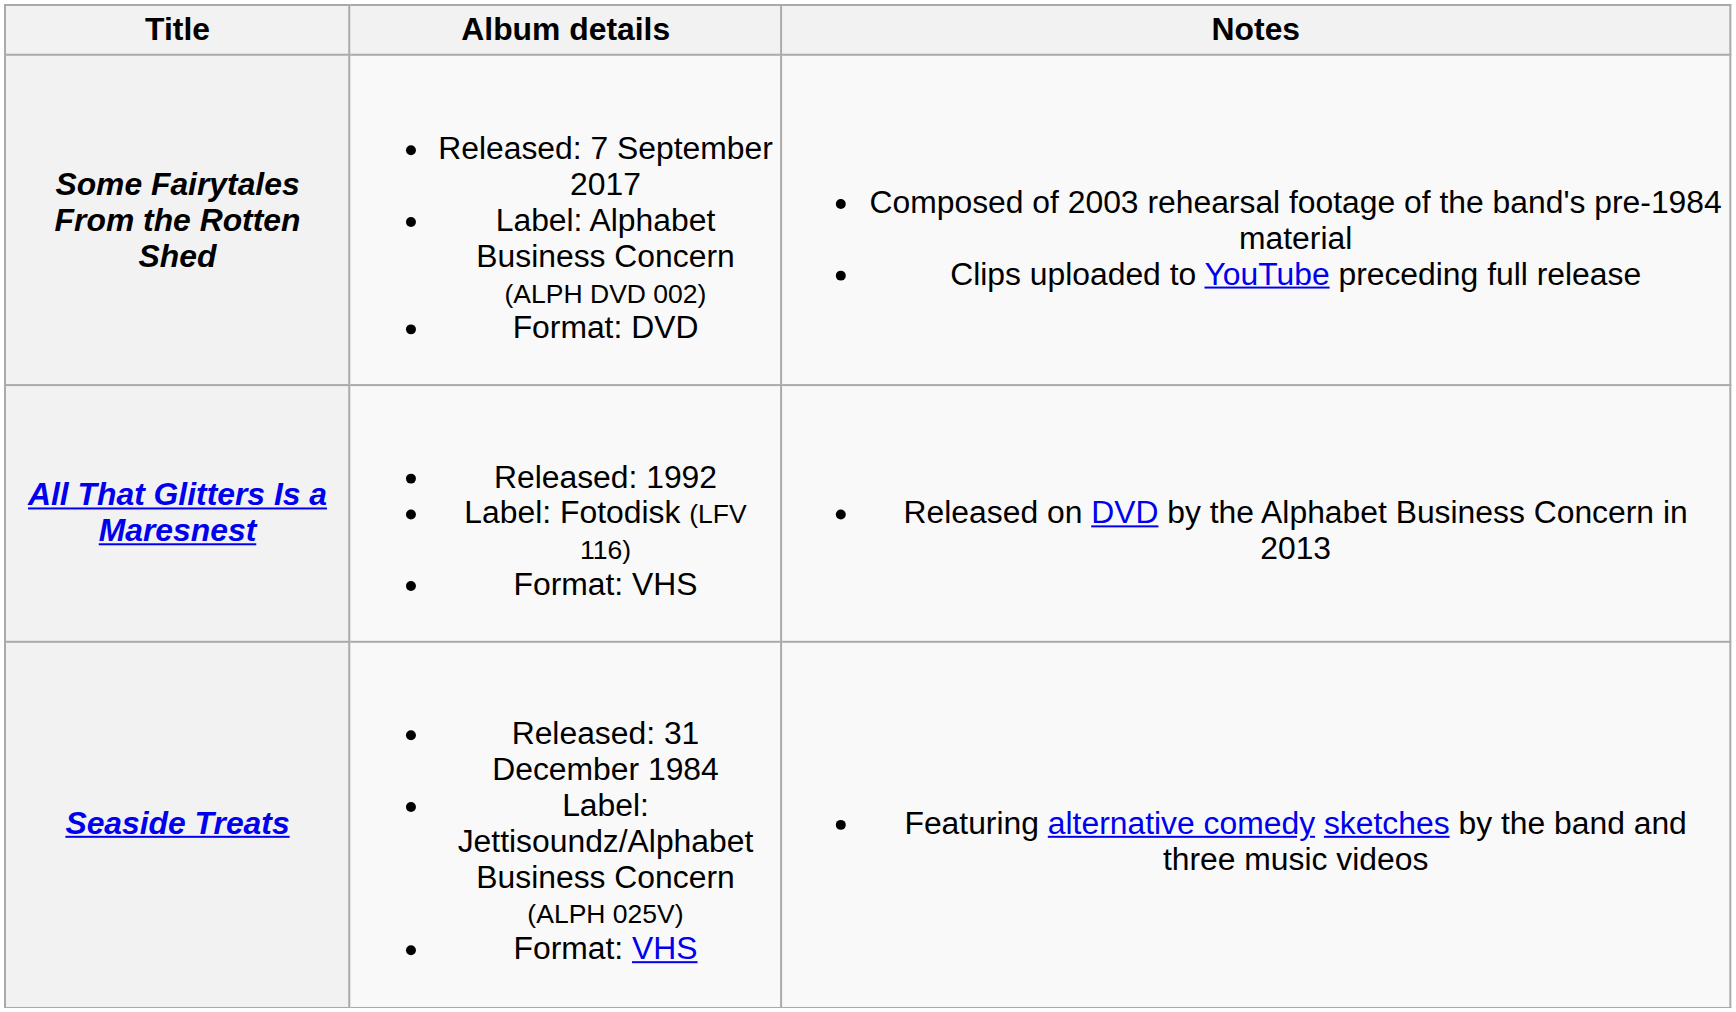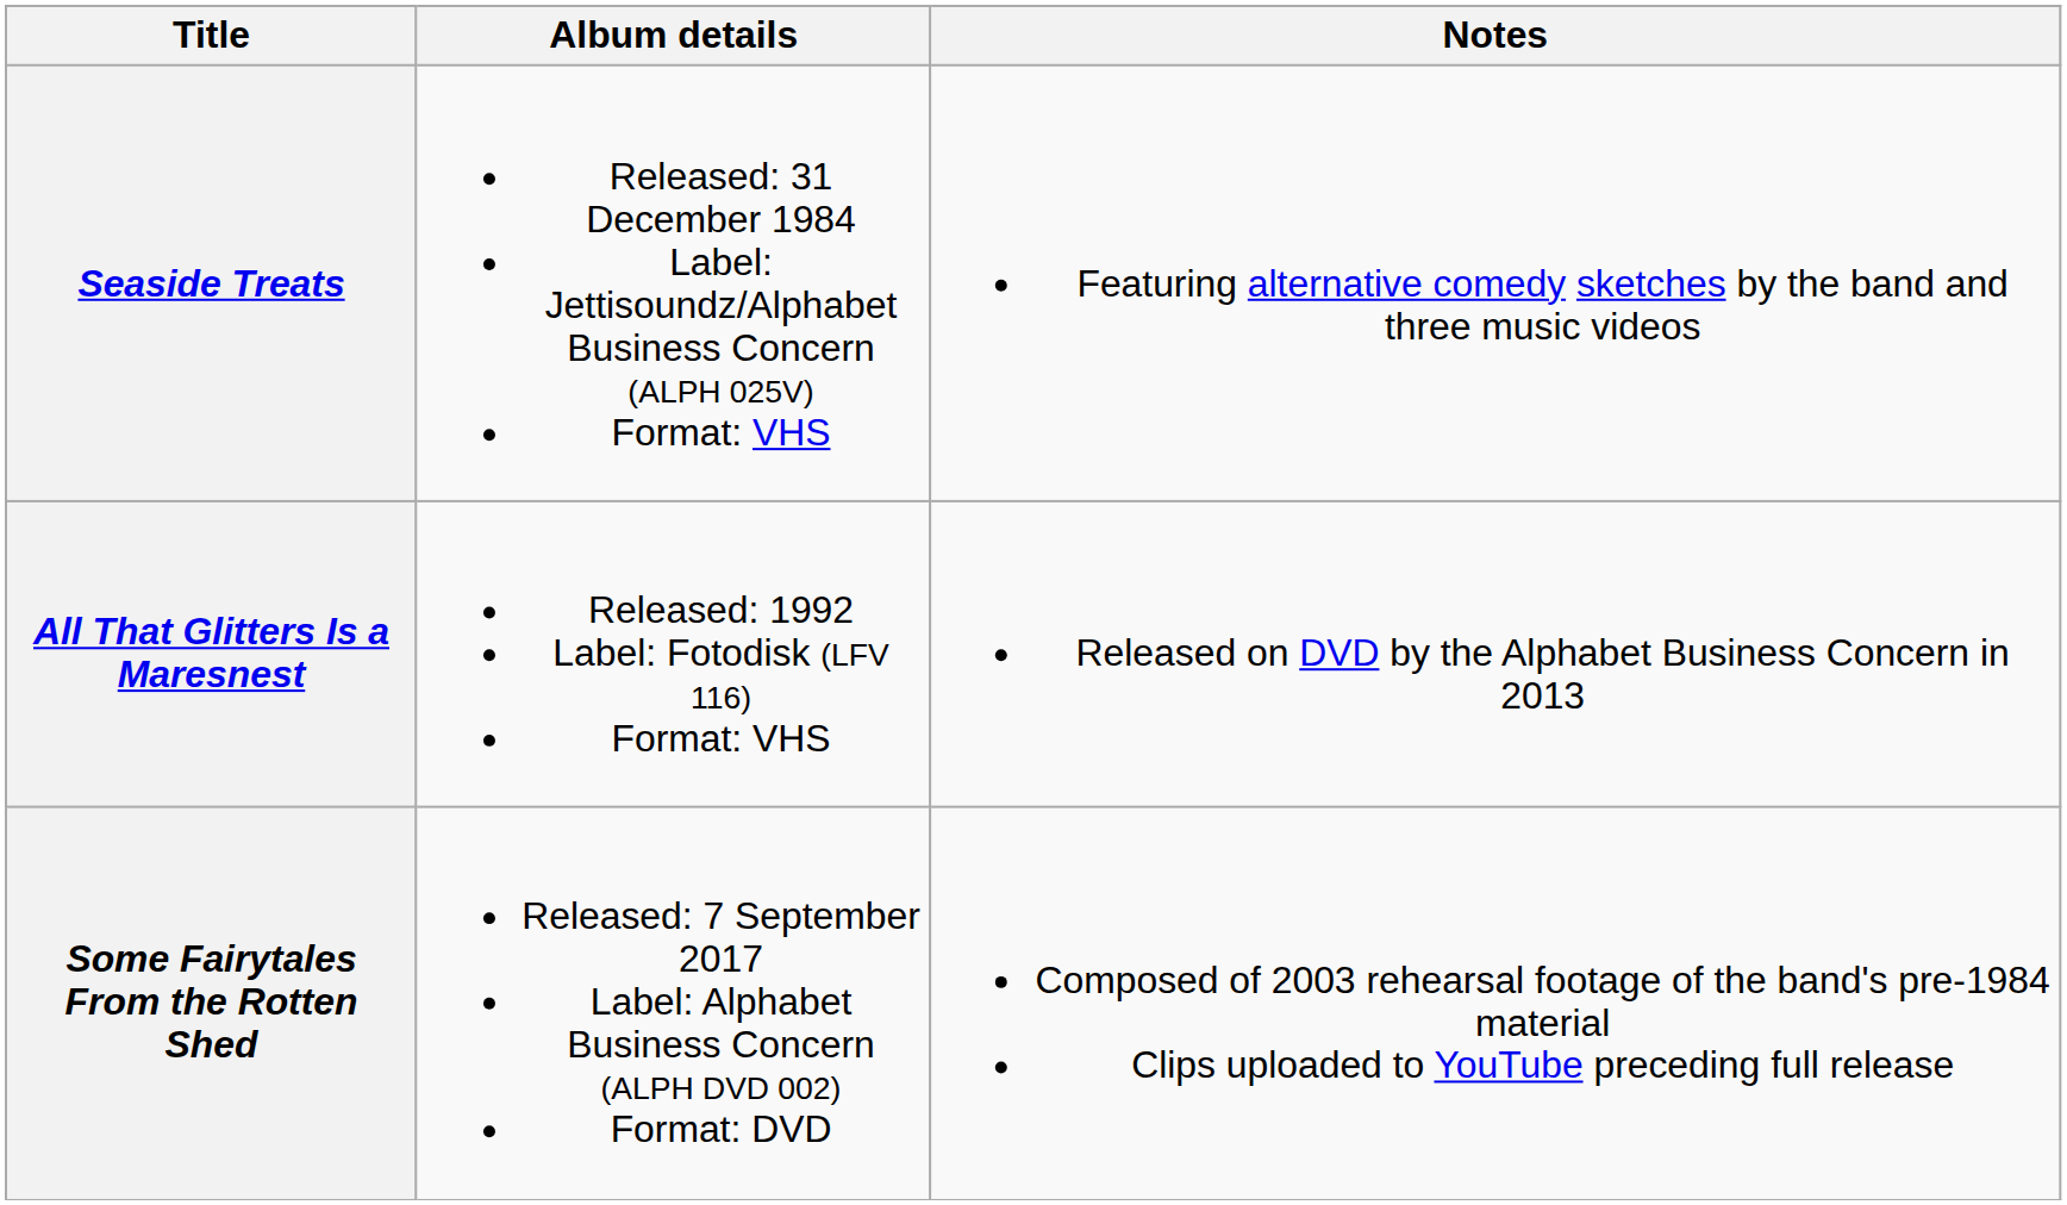rows swapped: Seaside Treats <-> Some Fairytales From the Rotten Shed
